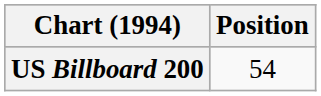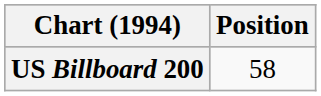US Billboard 200 | Position: 54 -> 58
